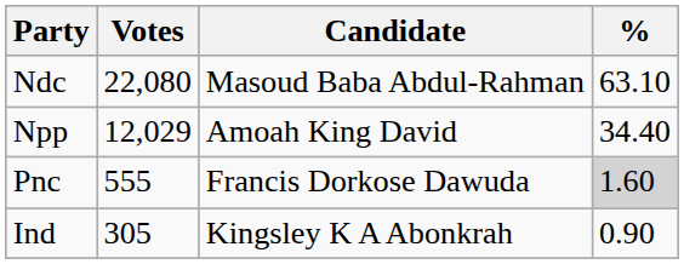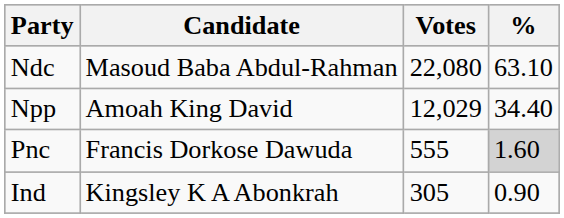columns swapped: Candidate <-> Votes
